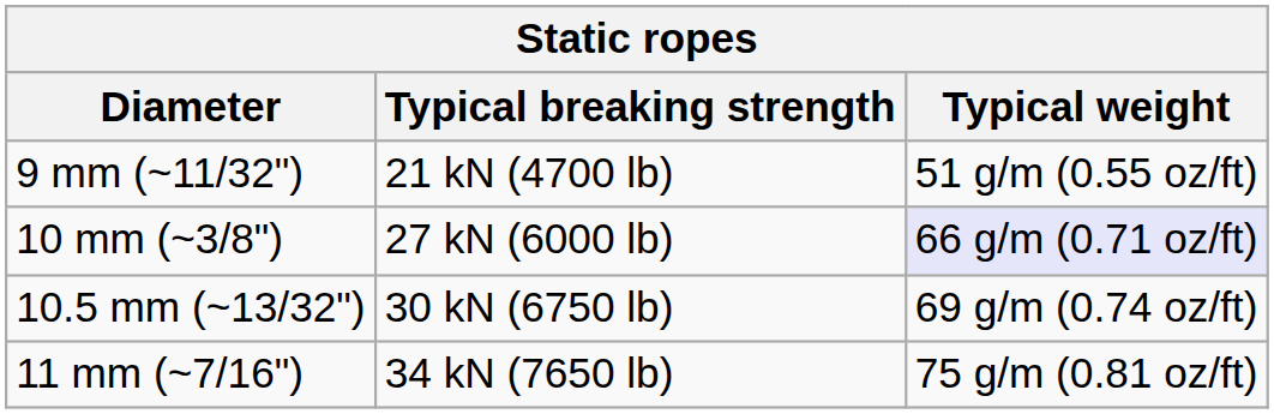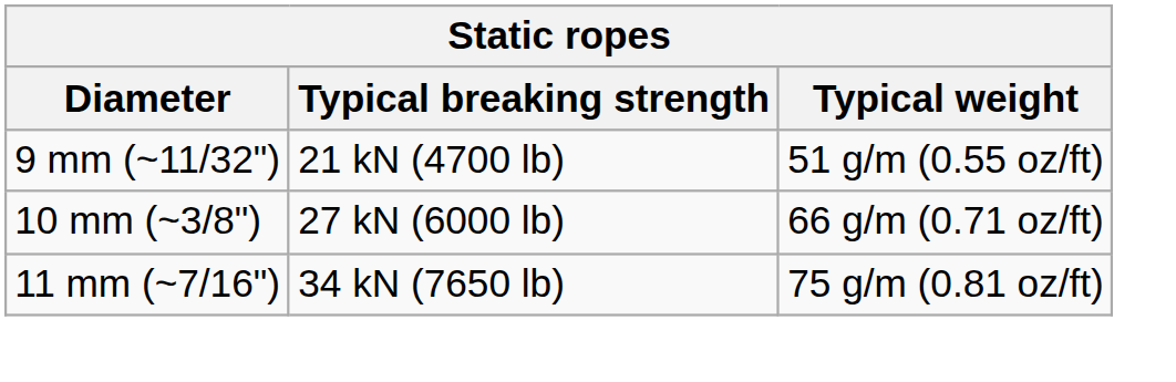10 mm (~3/8") | Typical weight: lavender background -> no background
- row: 10.5 mm (~13/32") | 30 kN (6750 lb) | 69 g/m (0.74 oz/ft)
